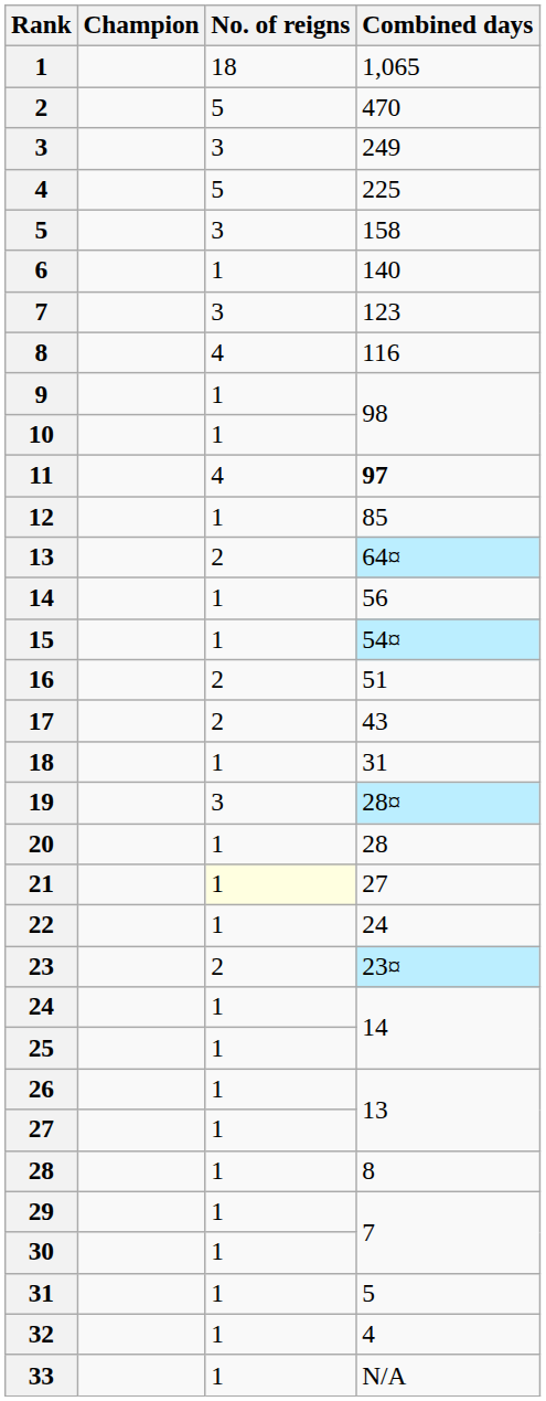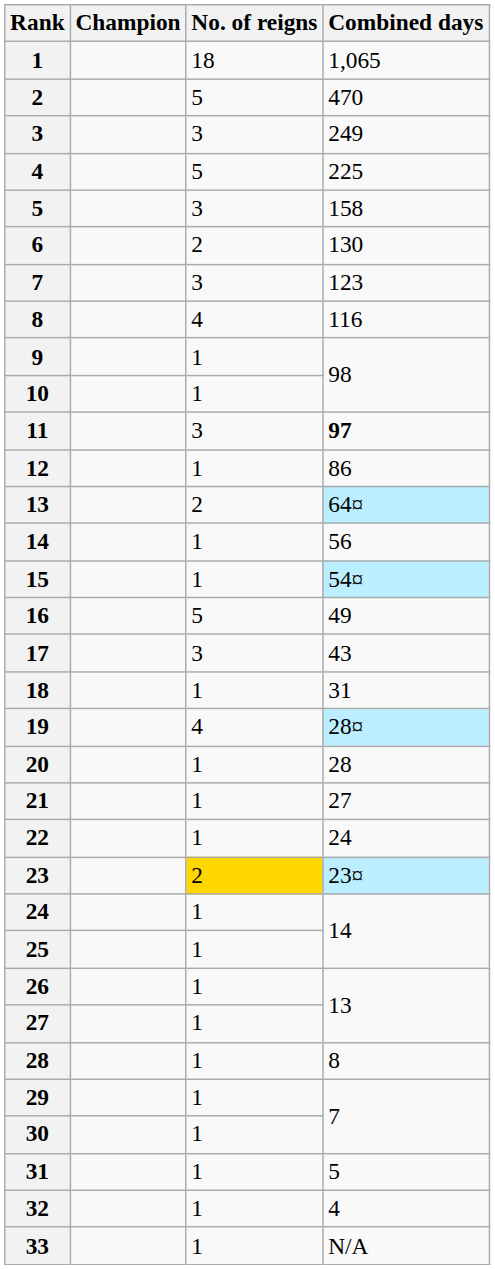6 | No. of reigns: 1 -> 2
6 | Combined days: 140 -> 130
11 | No. of reigns: 4 -> 3
12 | Combined days: 85 -> 86
16 | No. of reigns: 2 -> 5
16 | Combined days: 51 -> 49
17 | No. of reigns: 2 -> 3
19 | No. of reigns: 3 -> 4
21 | No. of reigns: lightyellow background -> no background
23 | No. of reigns: no background -> gold background
